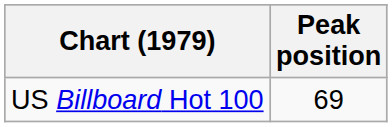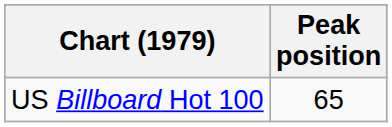US Billboard Hot 100 | Peak position: 69 -> 65
